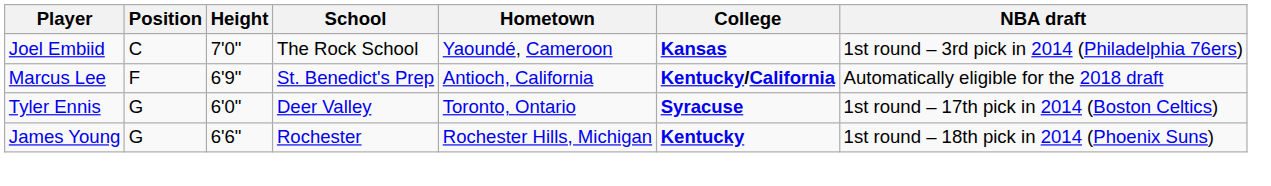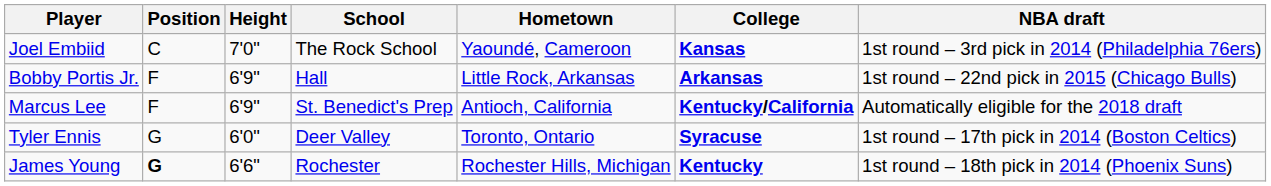+ row: Bobby Portis Jr. | F | 6'9" | Hall | Little Rock, Arkansas | Arkansas | 1st round – 22nd pick in 2015 (Chicago Bulls)
James Young | Position: normal -> bold
